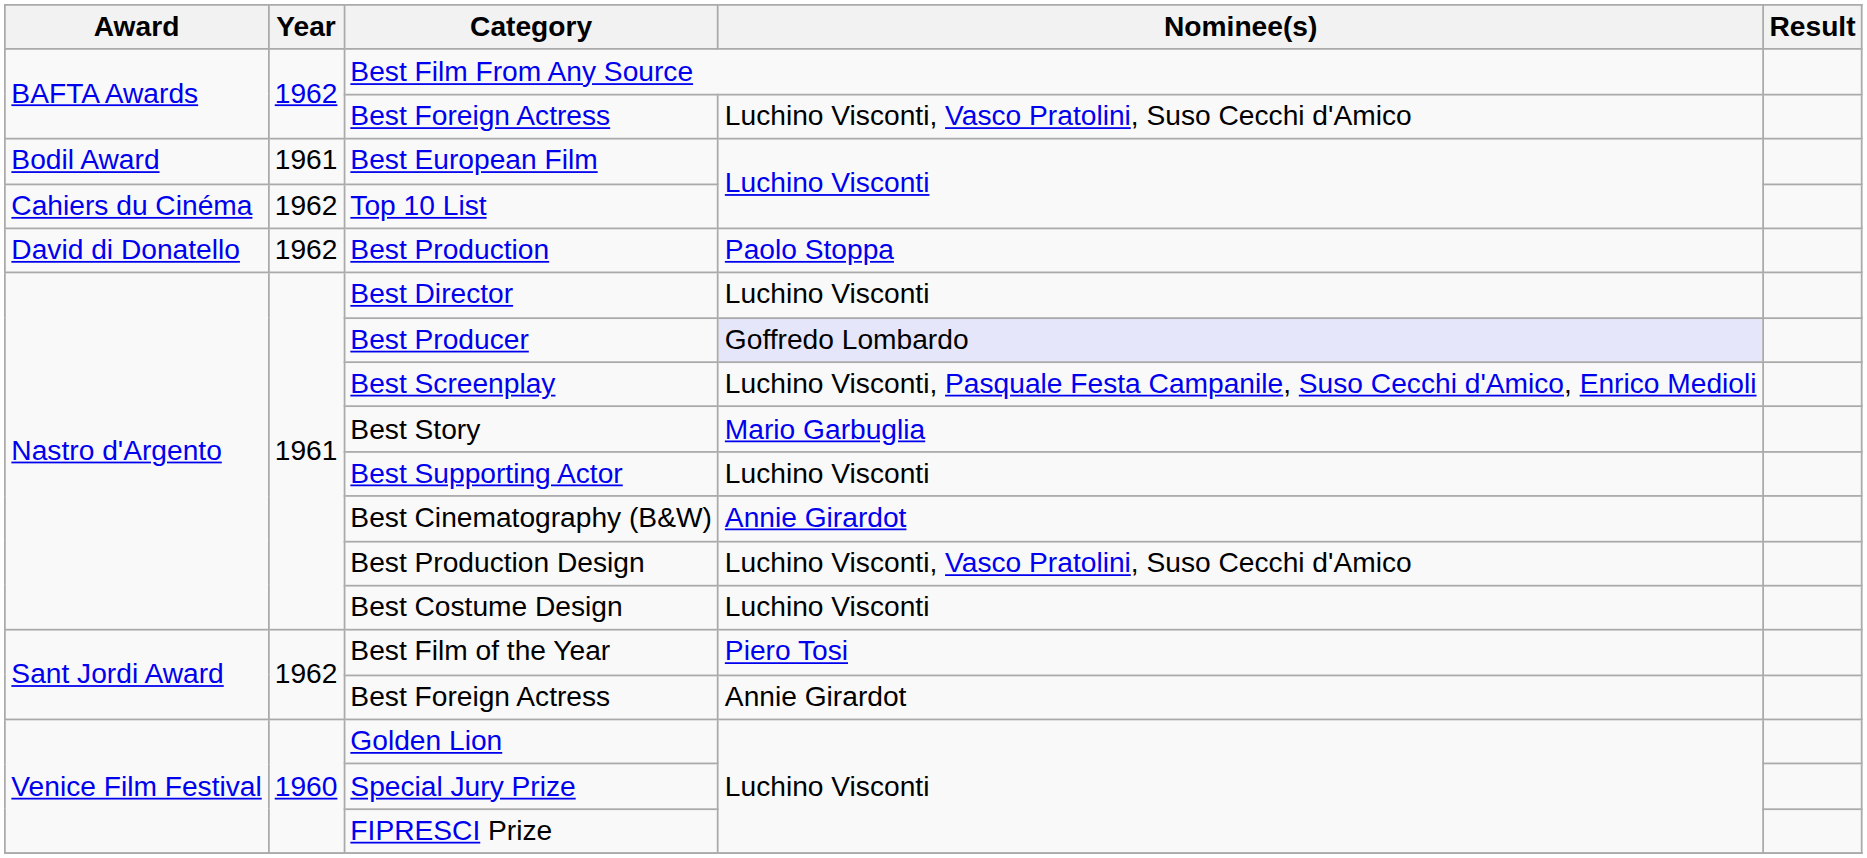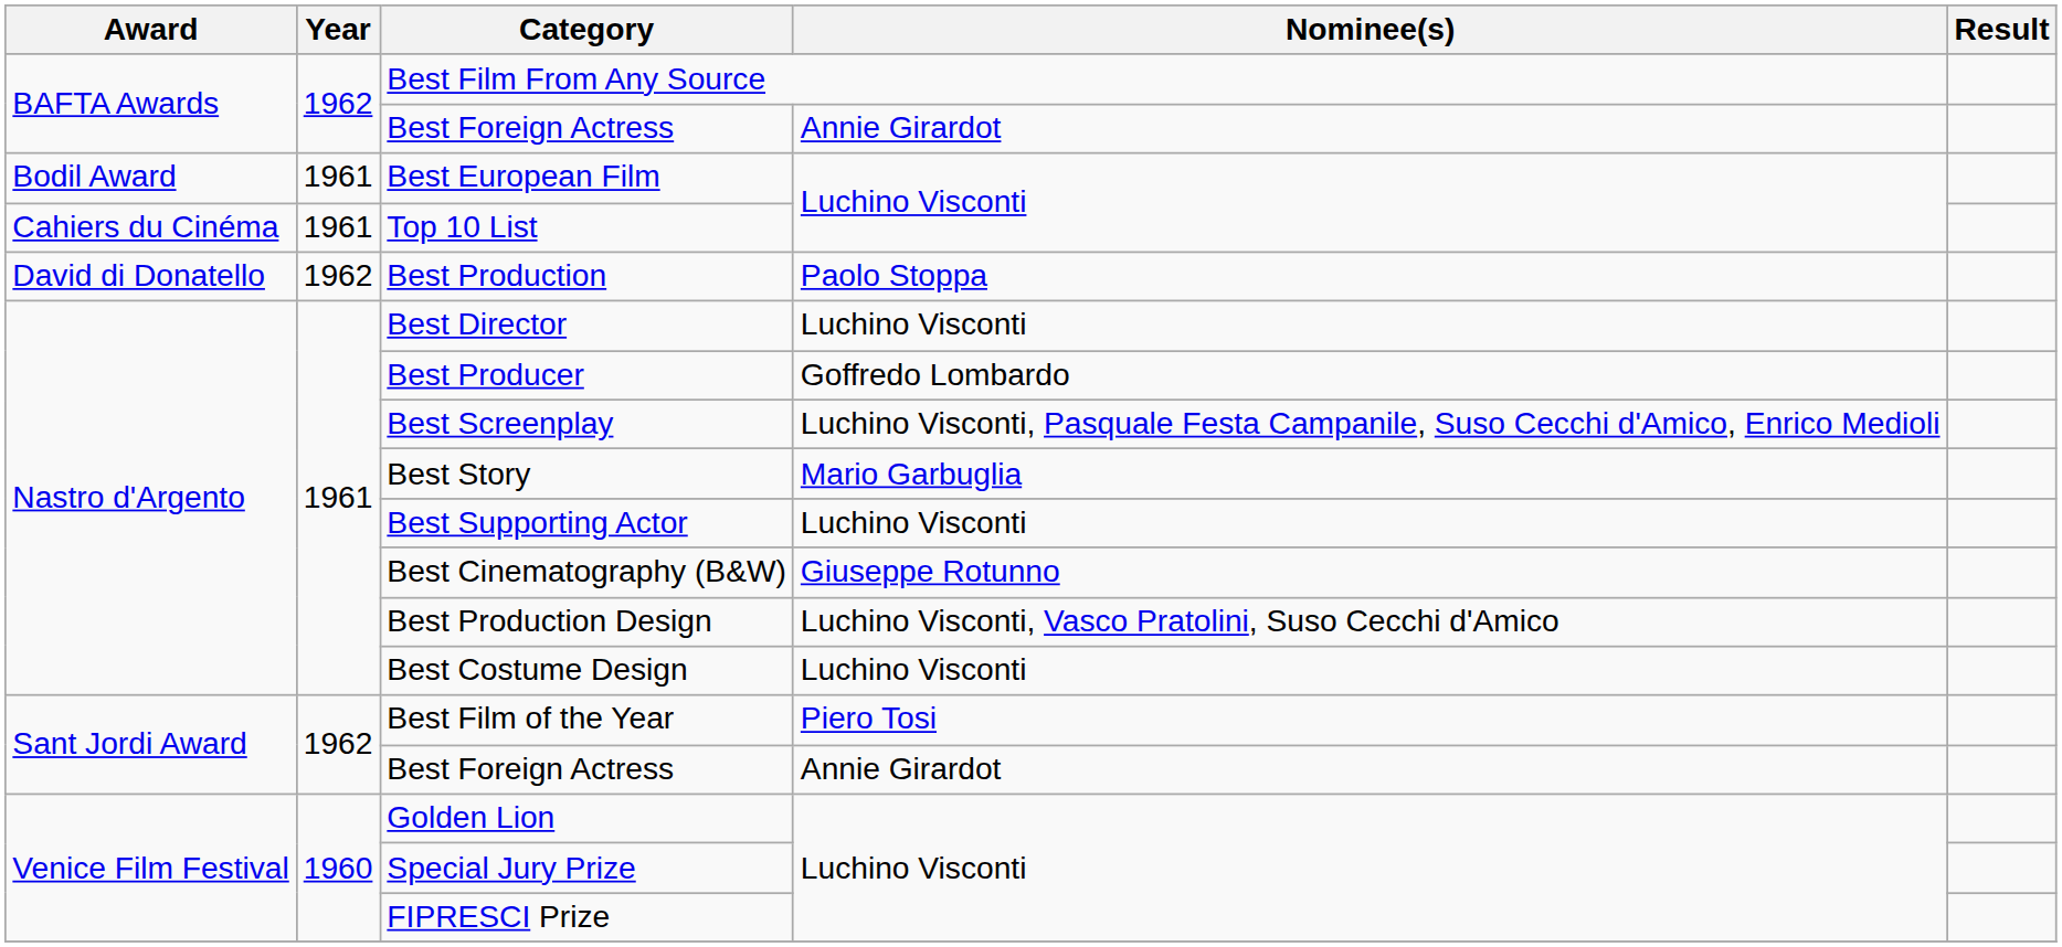BAFTA Awards / Best Foreign Actress | Nominee(s): Luchino Visconti, Vasco Pratolini, Suso Cecchi d'Amico -> Annie Girardot
Top 10 List | Year: 1962 -> 1961
Best Producer | Nominee(s): lavender background -> no background
Best Cinematography (B&W) | Nominee(s): Annie Girardot -> Giuseppe Rotunno
